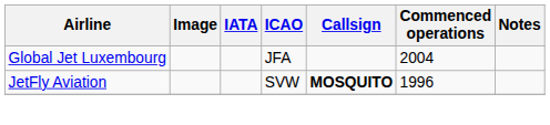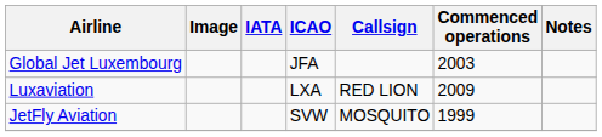Global Jet Luxembourg | Commenced operations: 2004 -> 2003
+ row: Luxaviation | LXA | RED LION | 2009
JetFly Aviation | Callsign: bold -> normal
JetFly Aviation | Commenced operations: 1996 -> 1999
